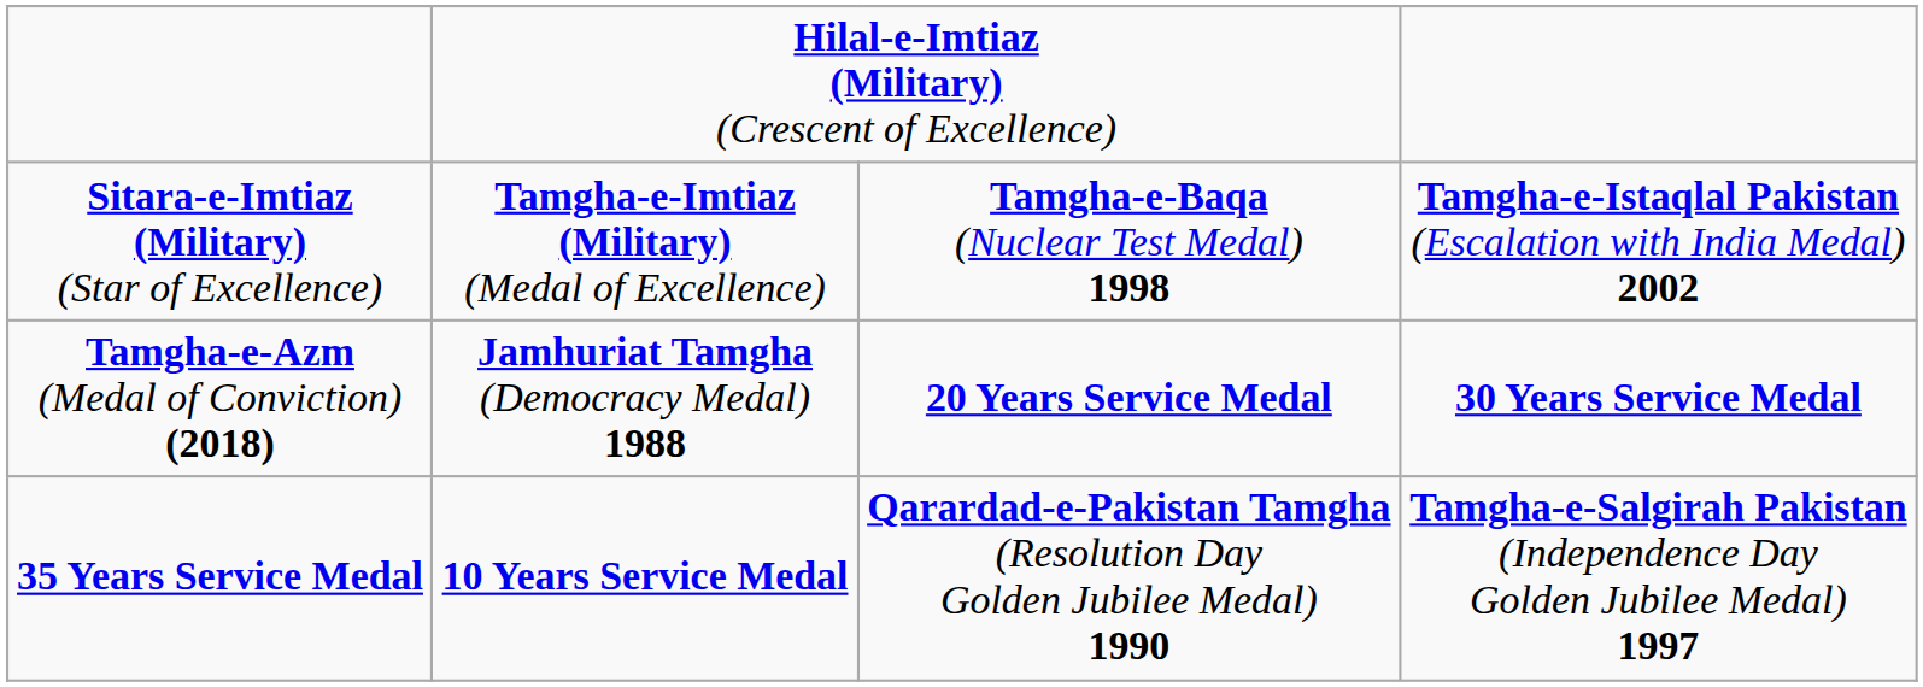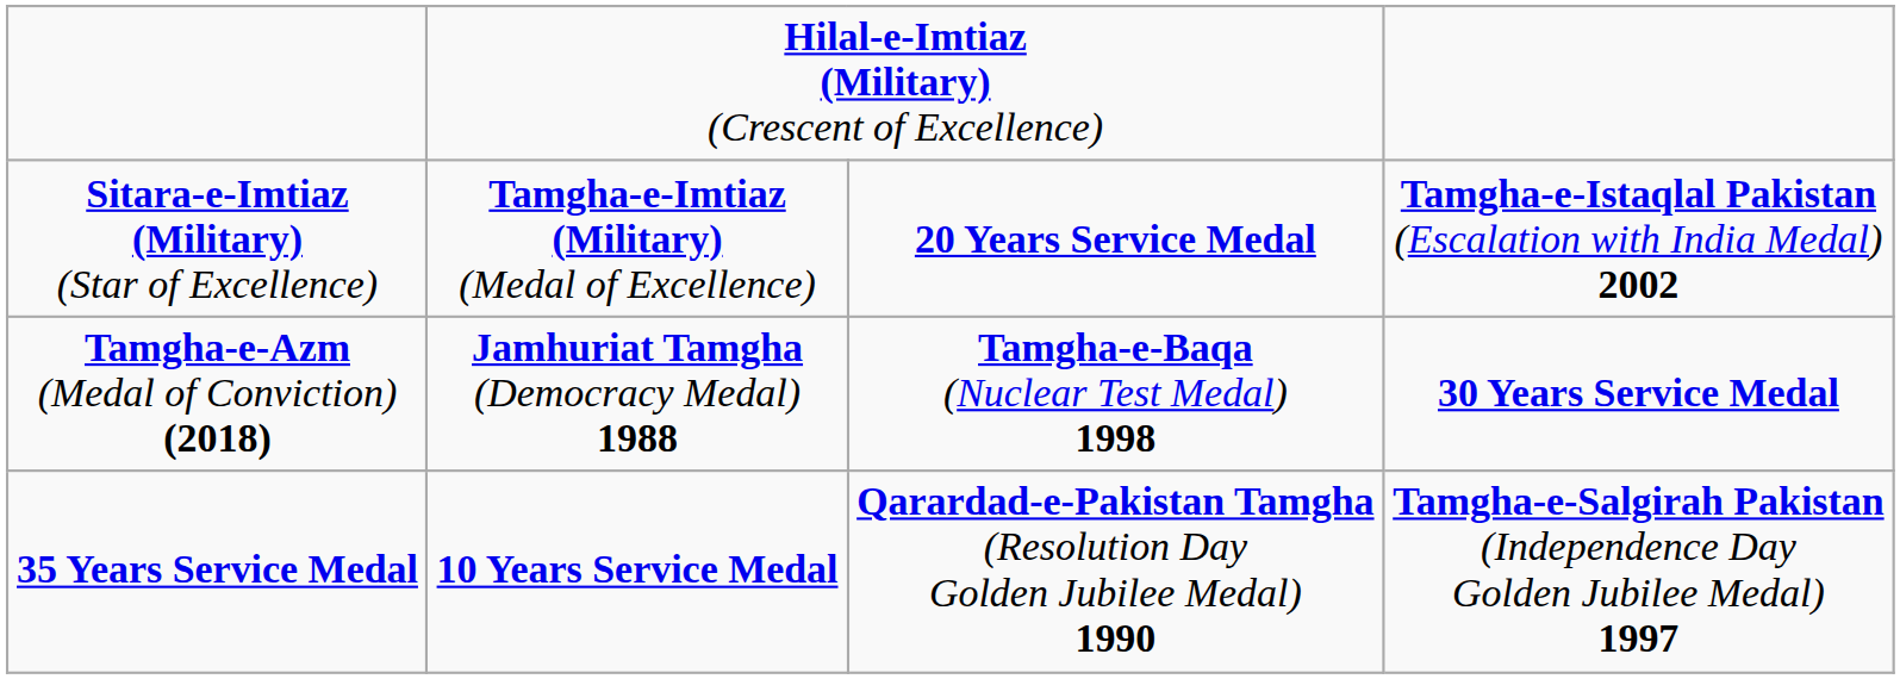Sitara-e-Imtiaz (Military) (Star of Excellence) | column 3: Tamgha-e-Baqa (Nuclear Test Medal) 1998 -> 20 Years Service Medal
Tamgha-e-Azm (Medal of Conviction) (2018) | column 3: 20 Years Service Medal -> Tamgha-e-Baqa (Nuclear Test Medal) 1998
